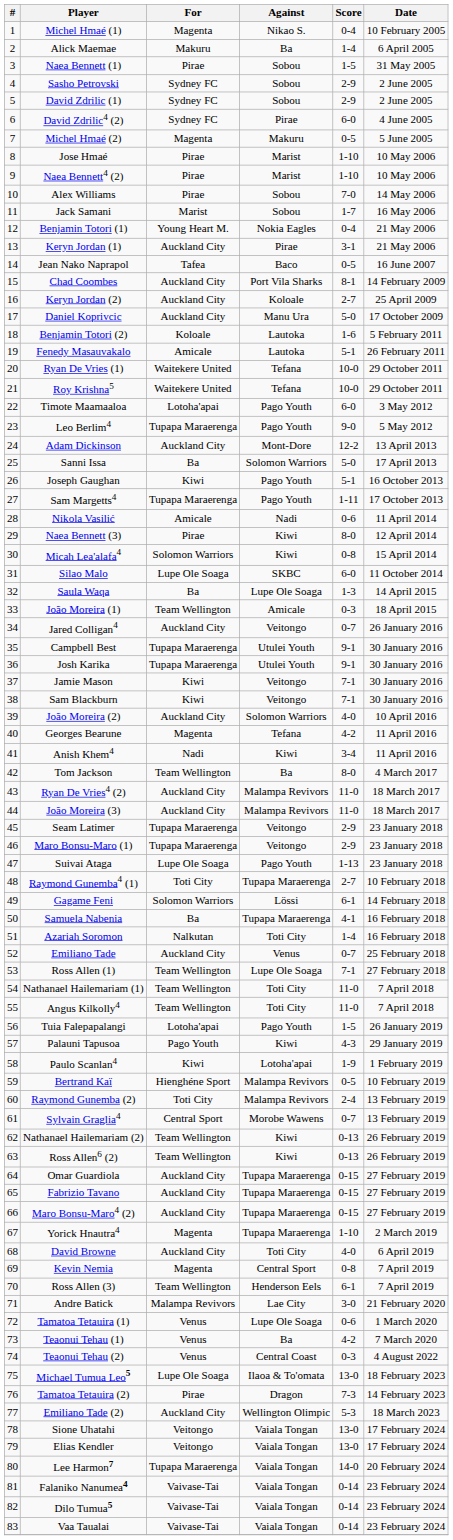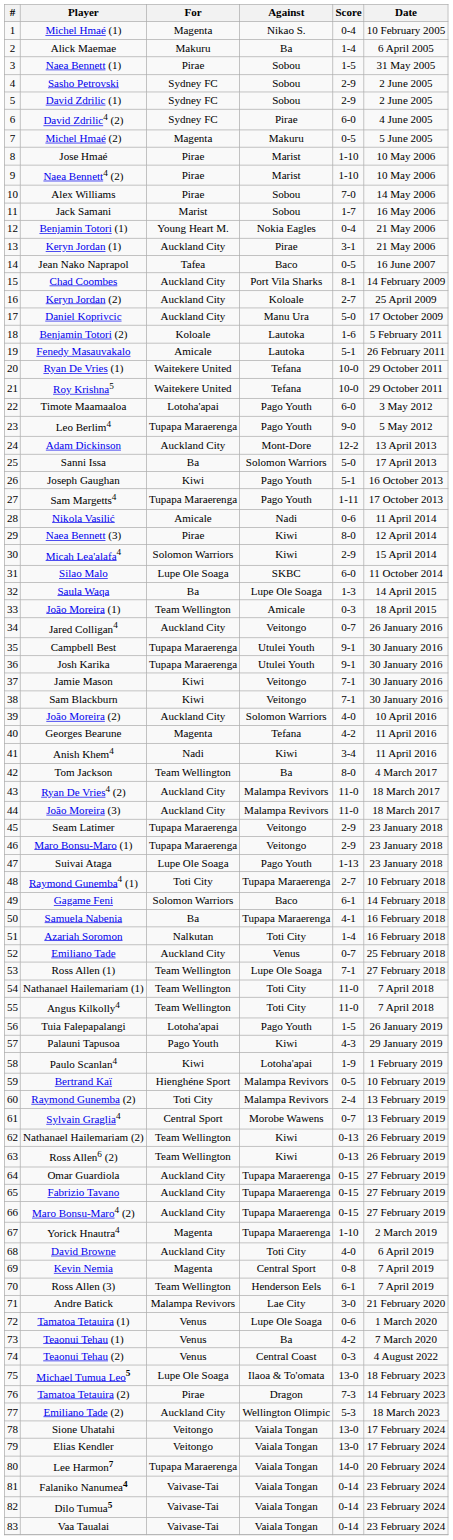Micah Lea'alafa4 | Score: 0-8 -> 2-9
Gagame Feni | Against: Lössi -> Baco
